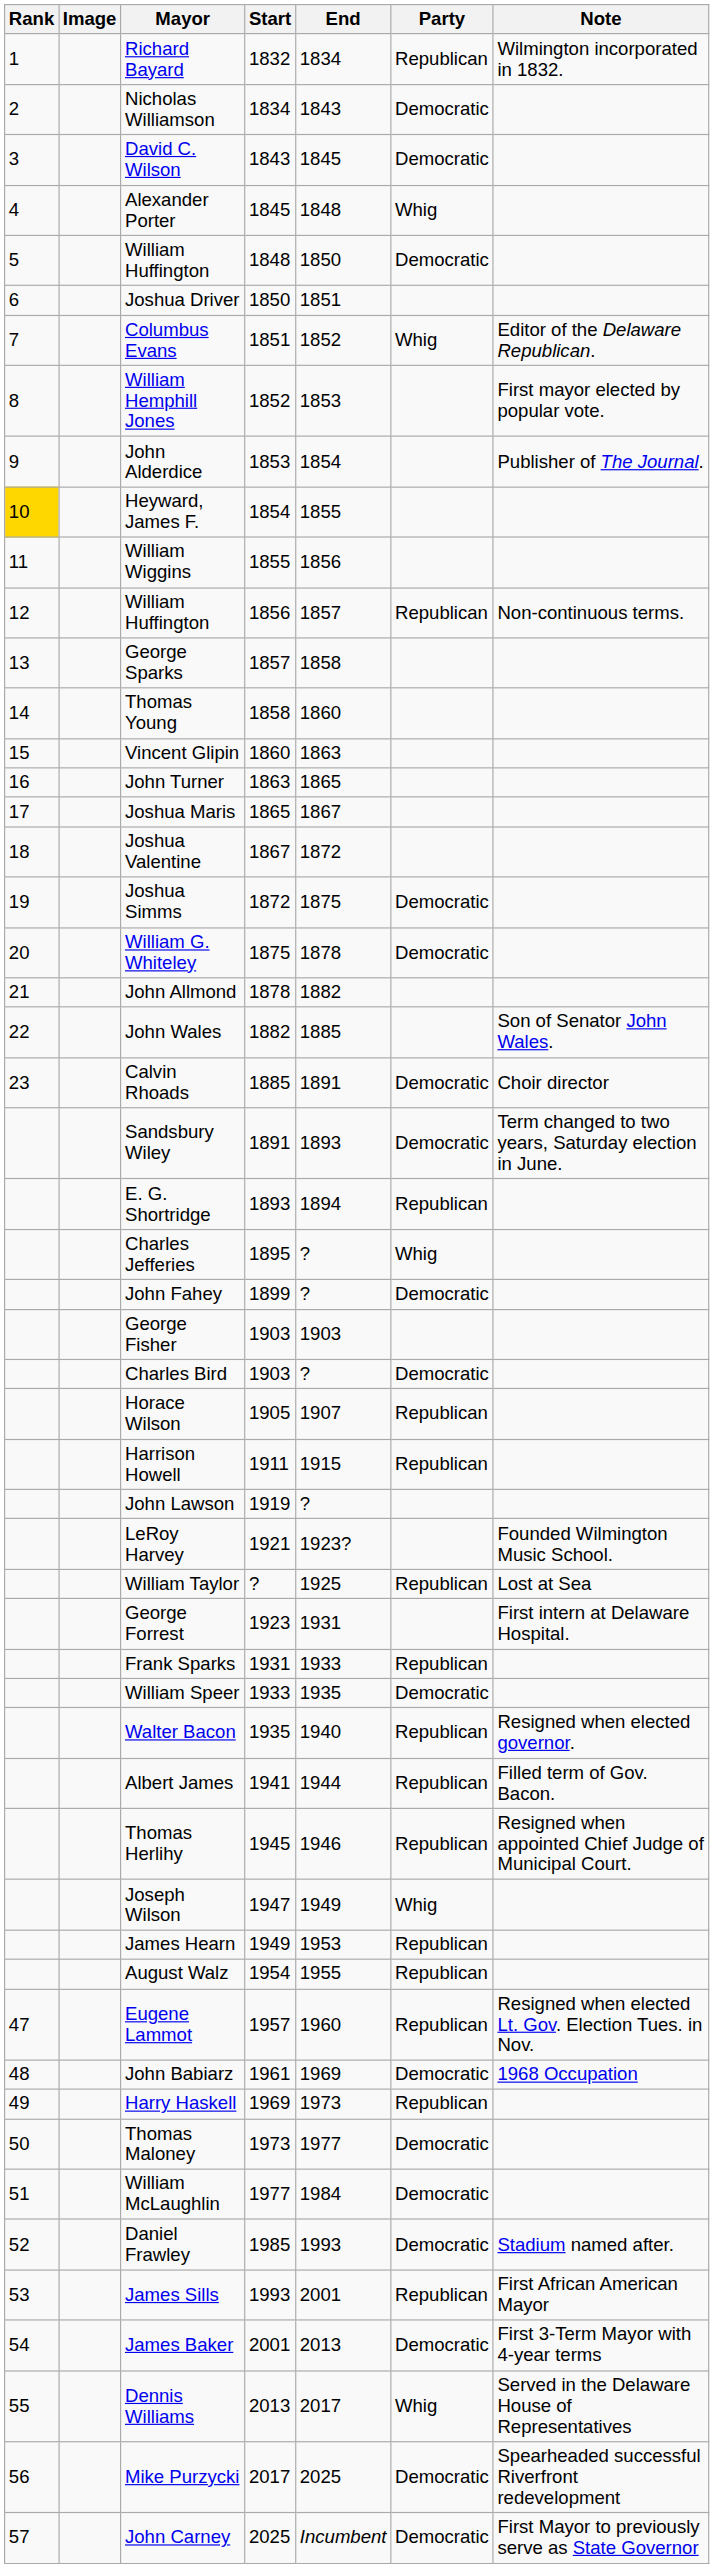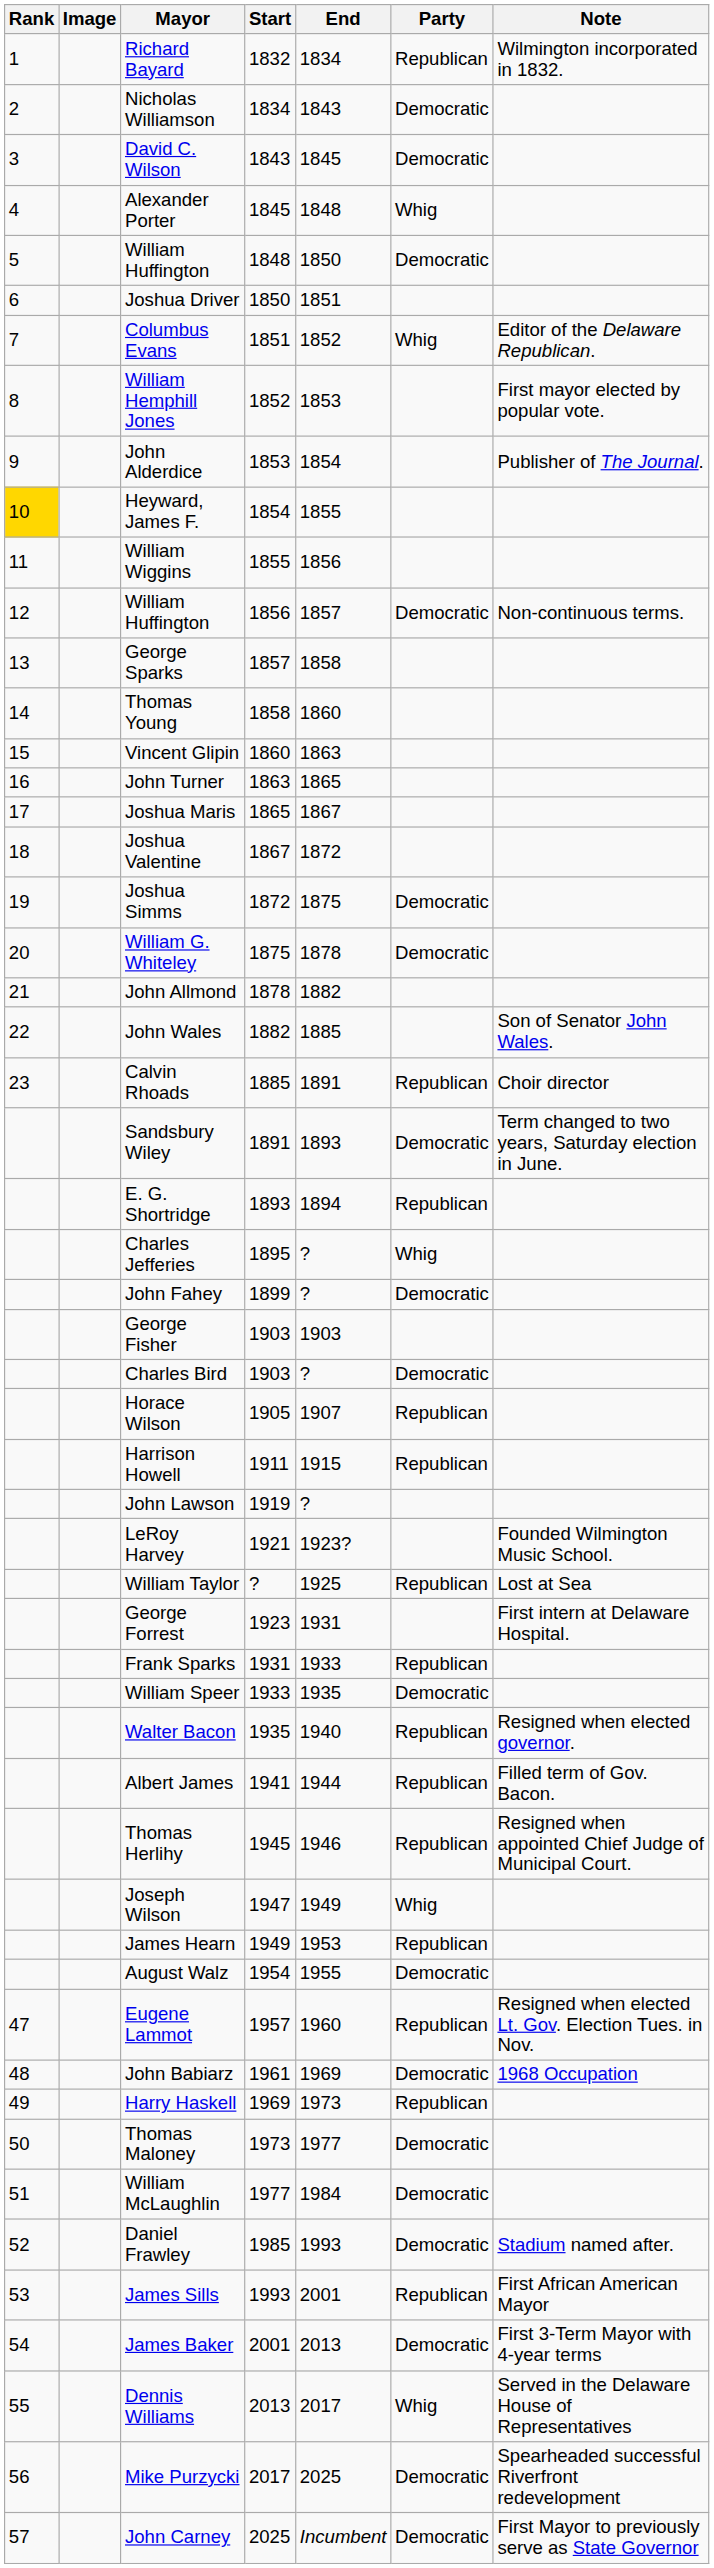William Huffington / 1856 | Party: Republican -> Democratic
Calvin Rhoads | Party: Democratic -> Republican
August Walz | Party: Republican -> Democratic
